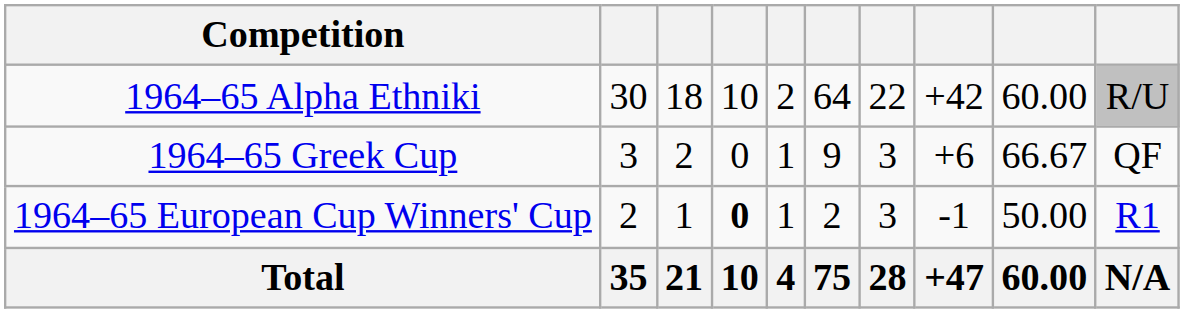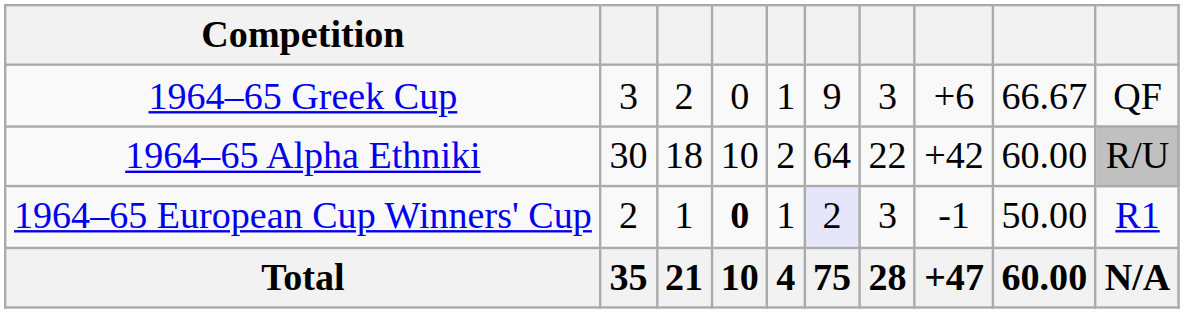rows swapped: 1964–65 Alpha Ethniki <-> 1964–65 Greek Cup
1964–65 European Cup Winners' Cup | column 6: no background -> lavender background
